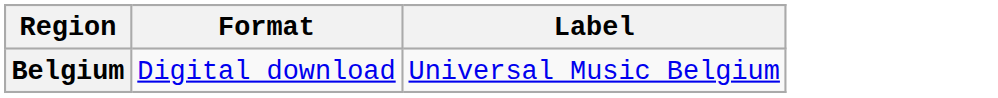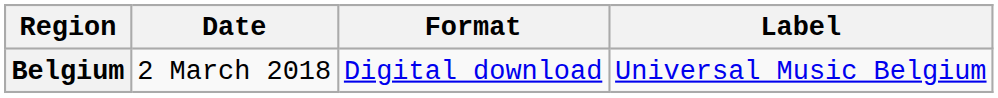+ column: Date | 2 March 2018
